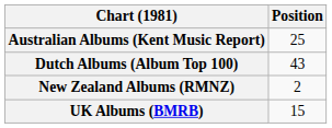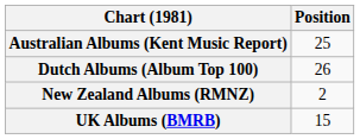Dutch Albums (Album Top 100) | Position: 43 -> 26
